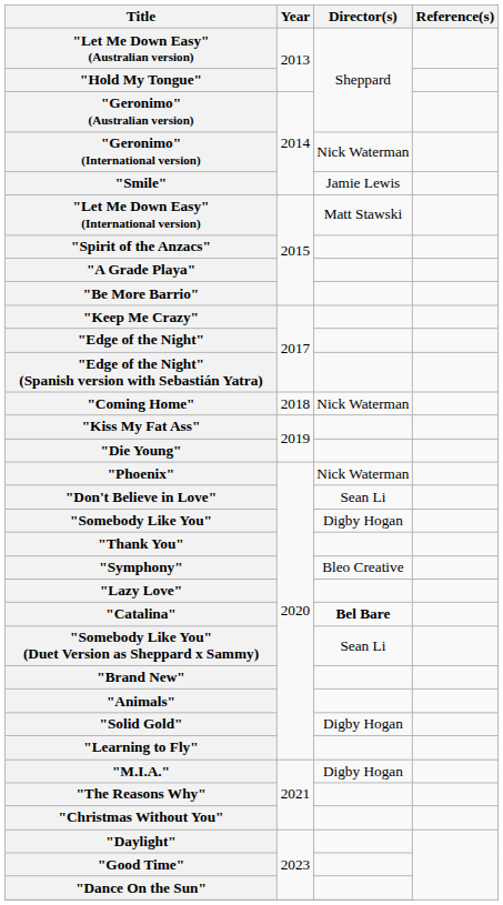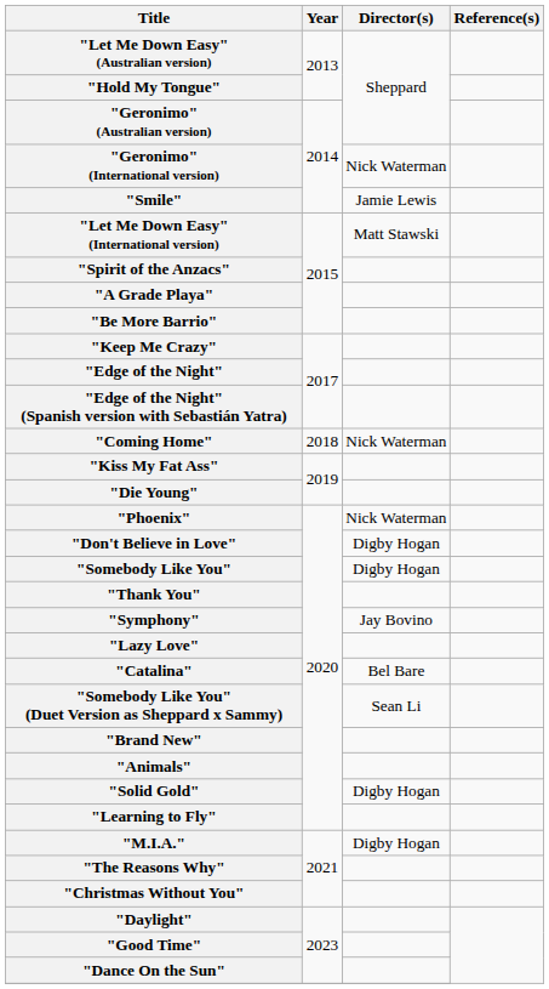"Don't Believe in Love" | Director(s): Sean Li -> Digby Hogan
"Symphony" | Director(s): Bleo Creative -> Jay Bovino
"Catalina" | Director(s): bold -> normal
